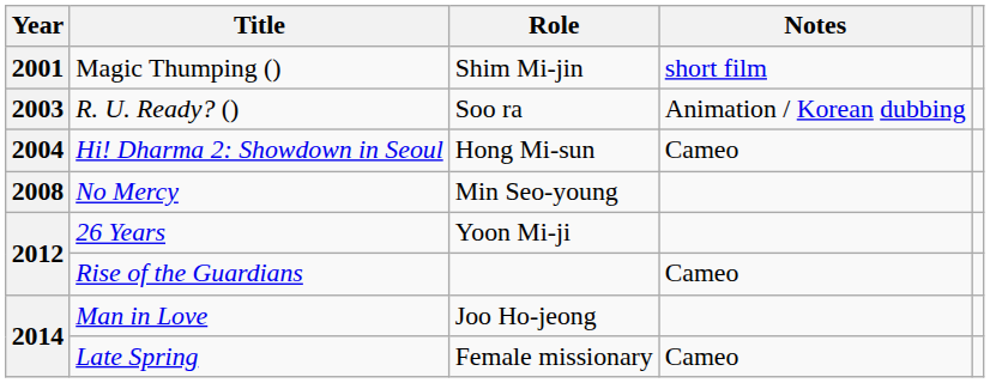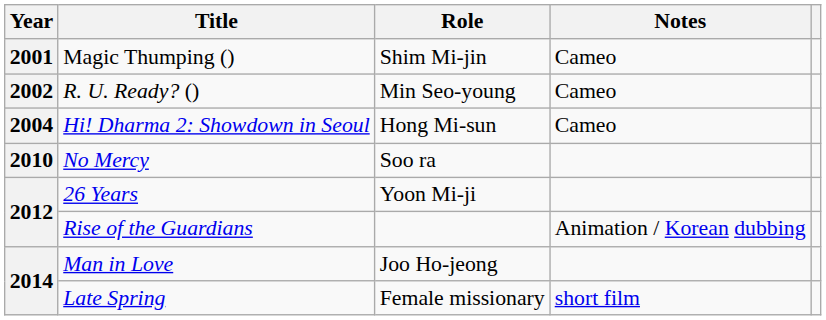Magic Thumping () | Notes: short film -> Cameo
R. U. Ready? () | Year: 2003 -> 2002
R. U. Ready? () | Role: Soo ra -> Min Seo-young
R. U. Ready? () | Notes: Animation / Korean dubbing -> Cameo
No Mercy | Year: 2008 -> 2010
No Mercy | Role: Min Seo-young -> Soo ra
Rise of the Guardians | Notes: Cameo -> Animation / Korean dubbing
Late Spring | Notes: Cameo -> short film
